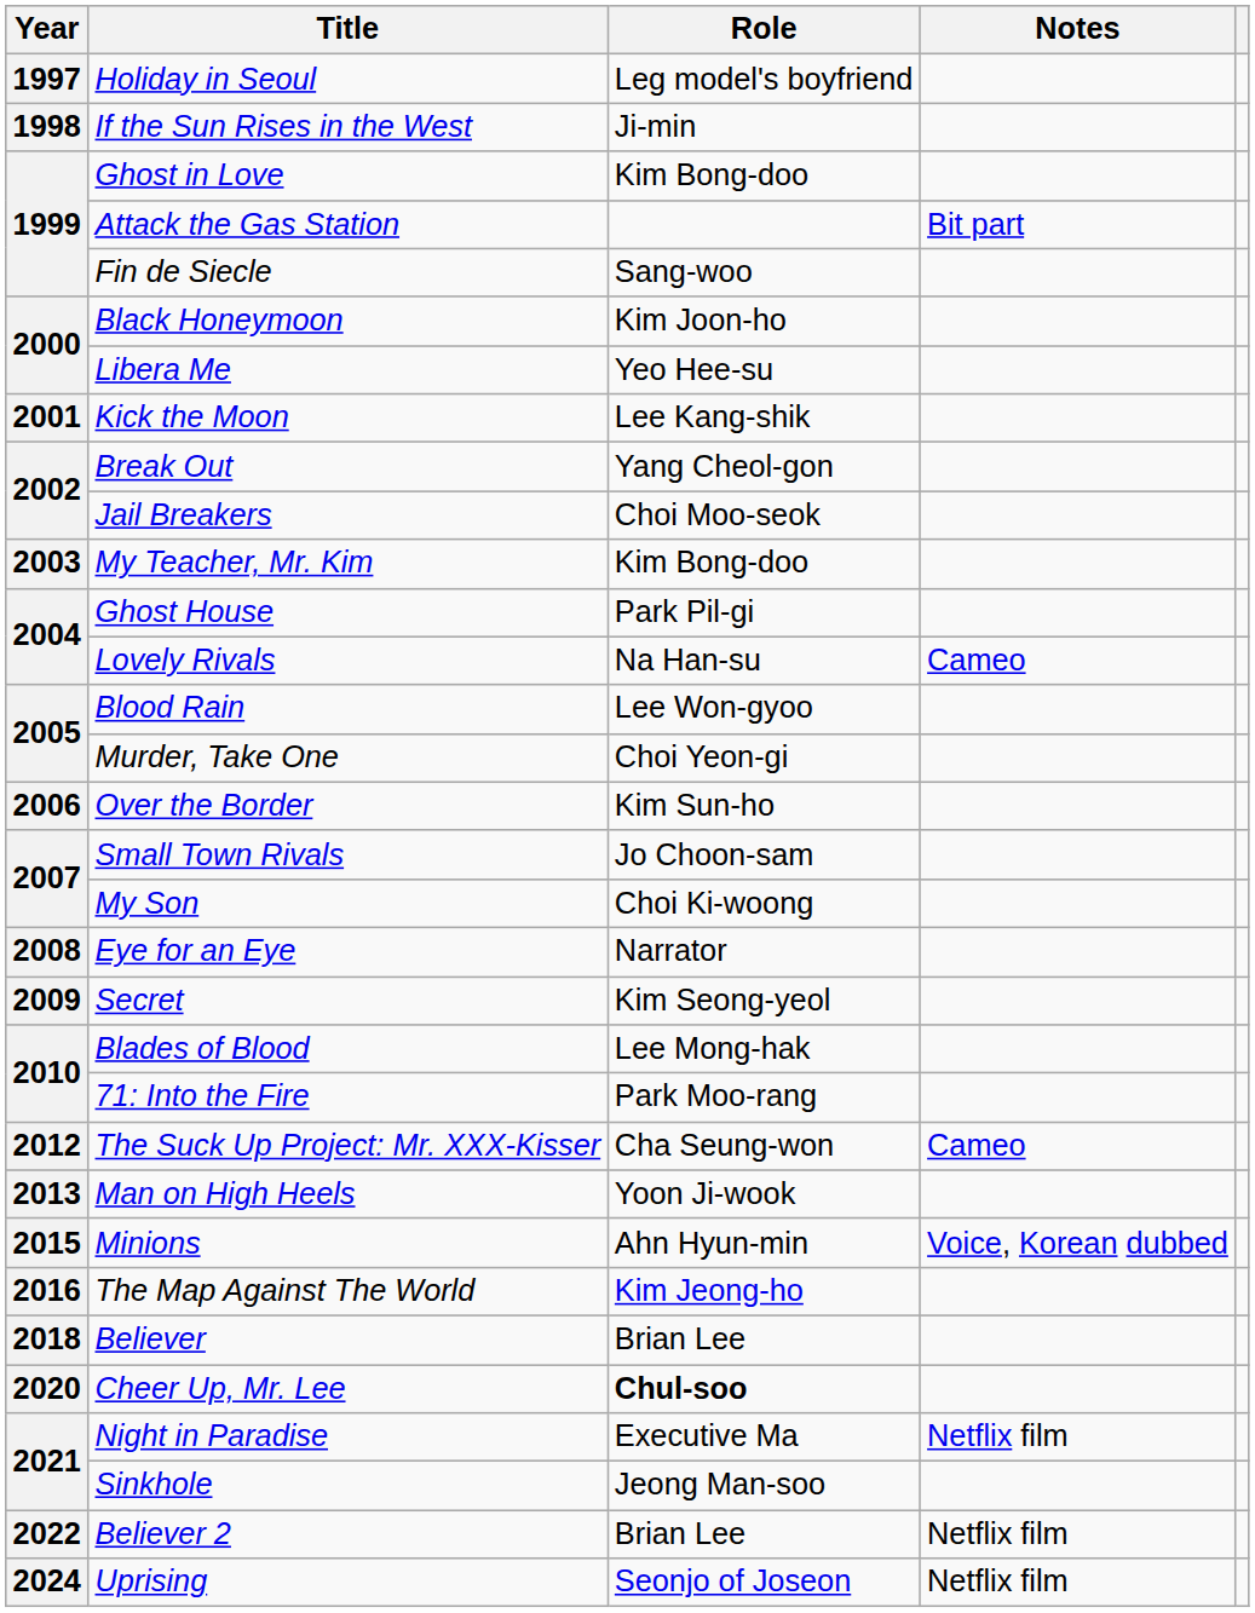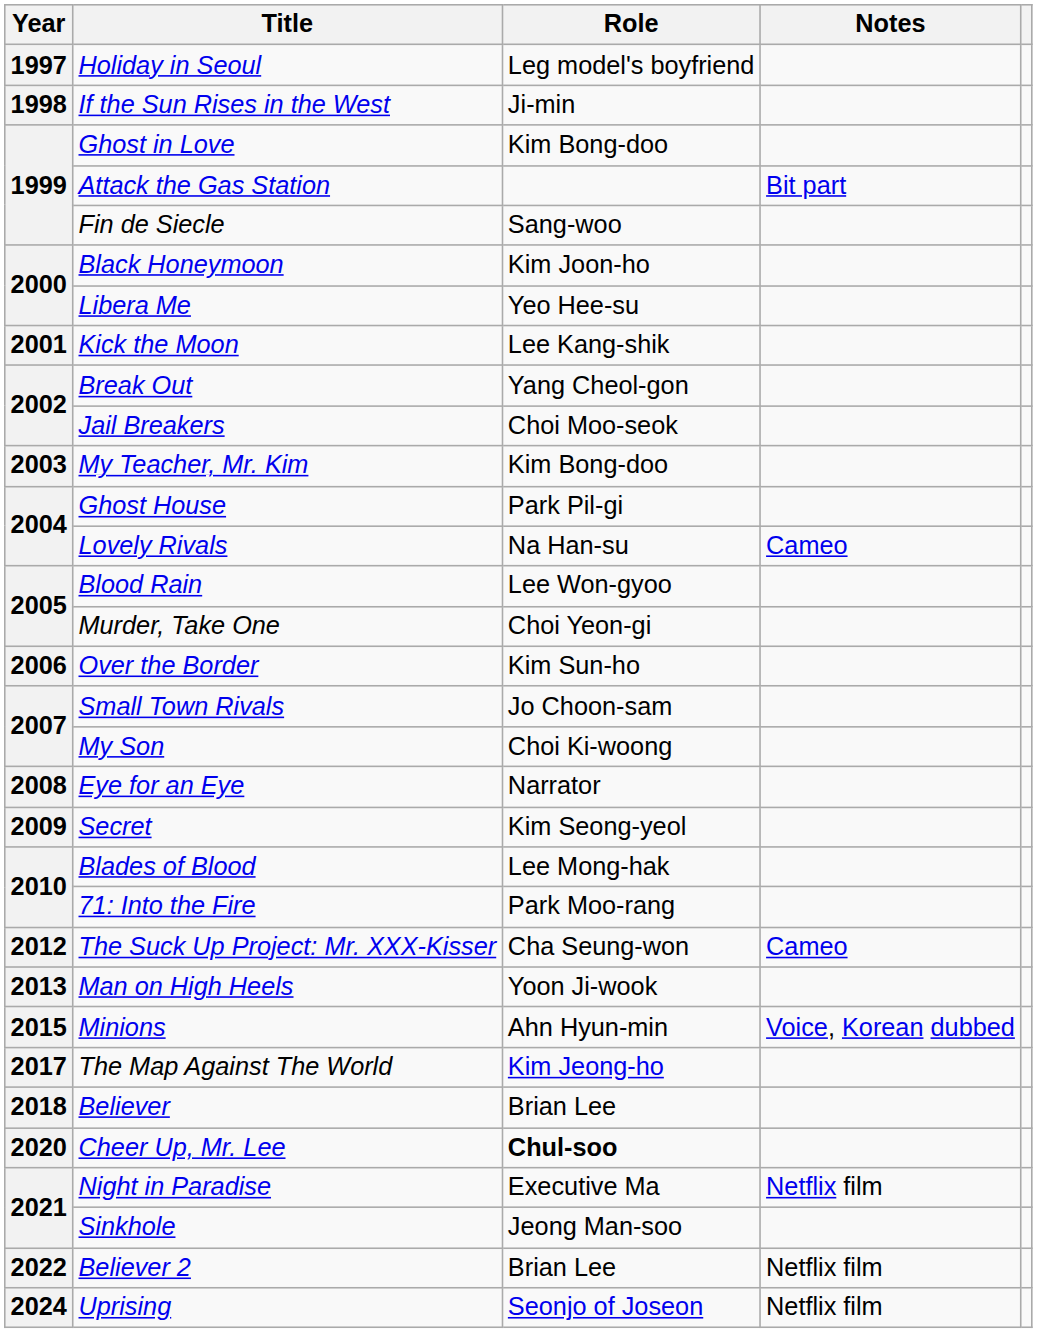The Map Against The World | Year: 2016 -> 2017
